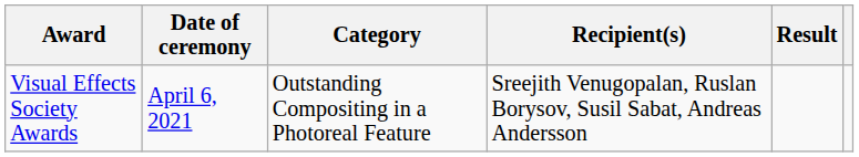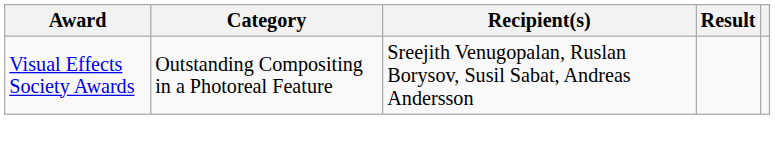- column: Date of ceremony | April 6, 2021
